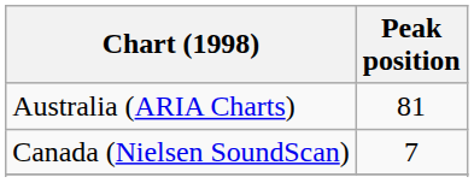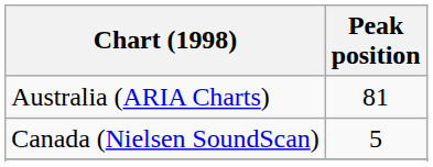Canada (Nielsen SoundScan) | Peak position: 7 -> 5
